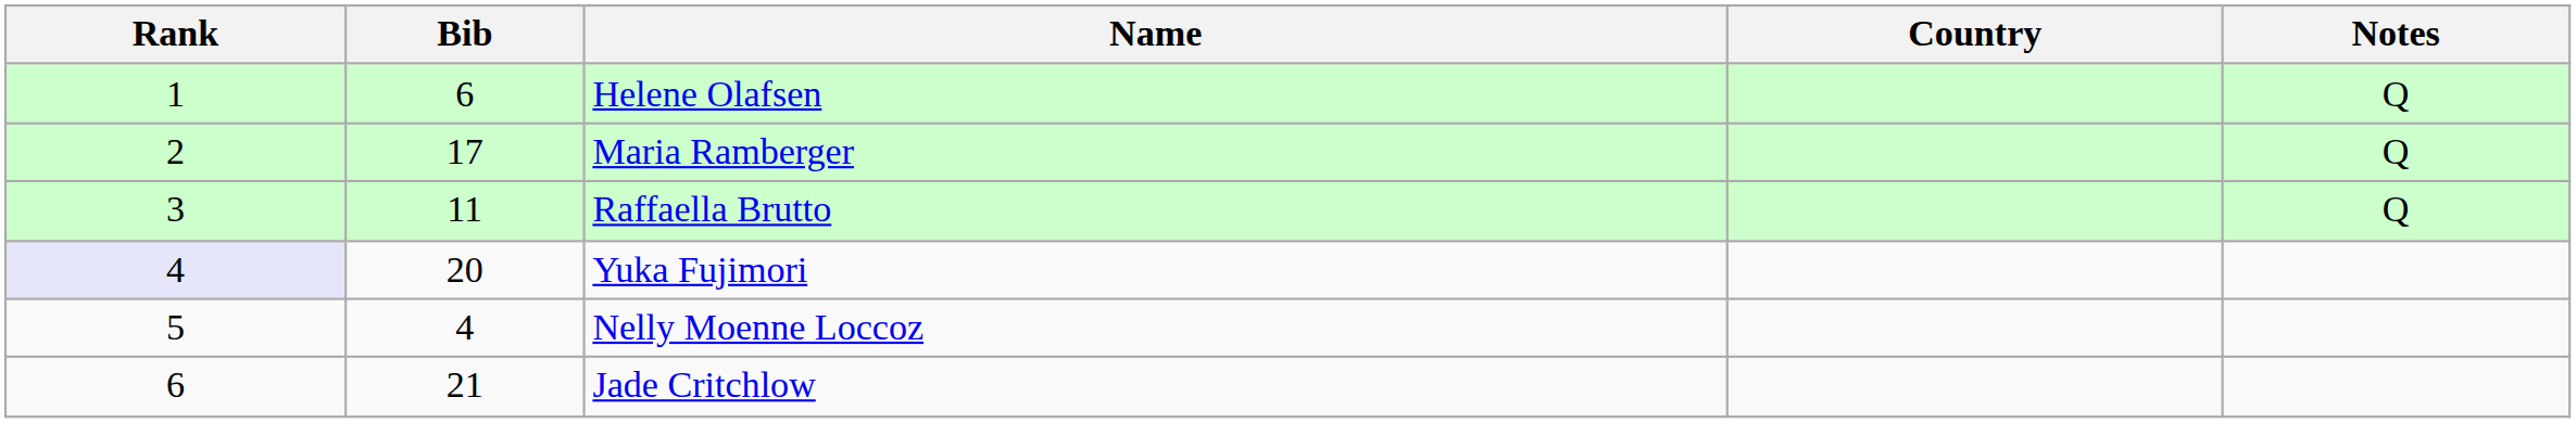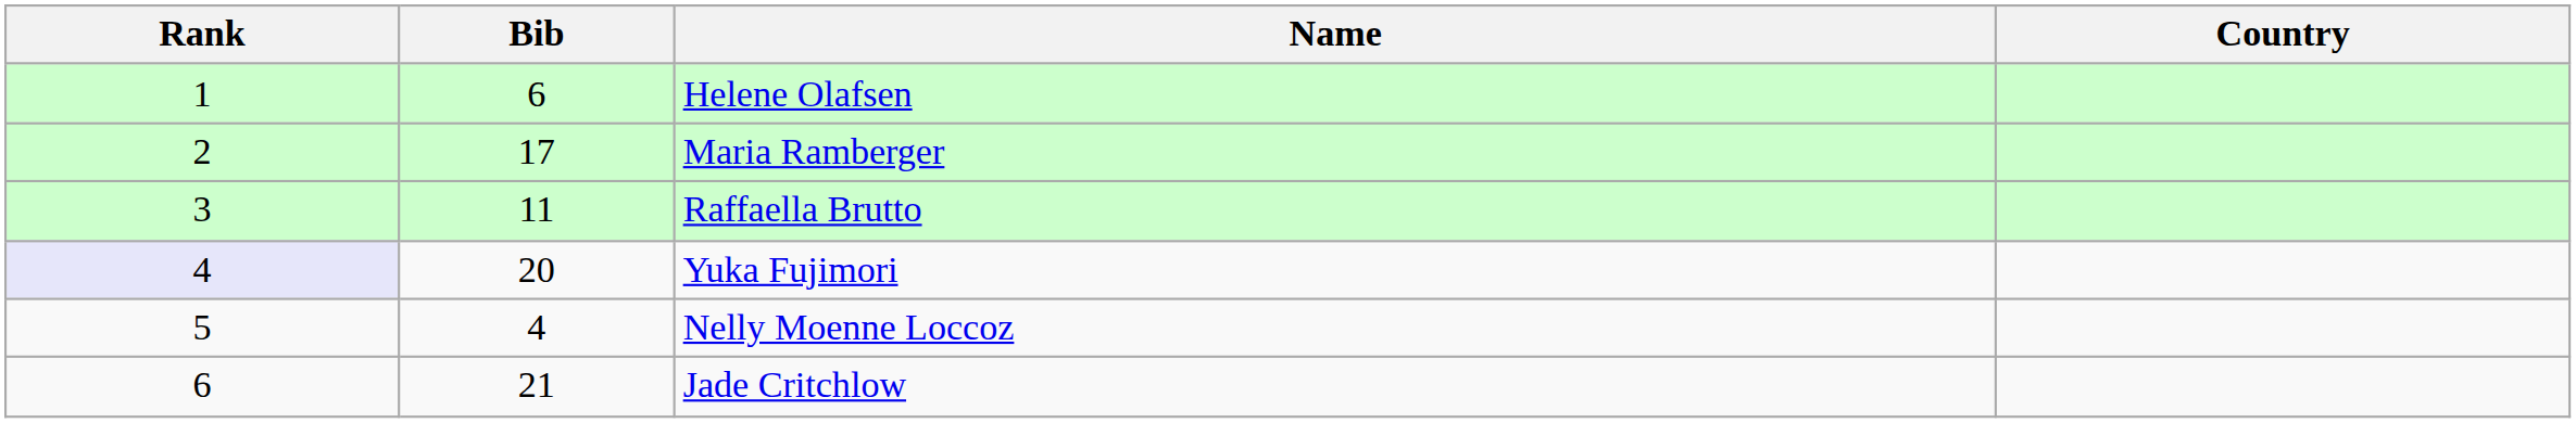- column: Notes | Q | Q | Q
